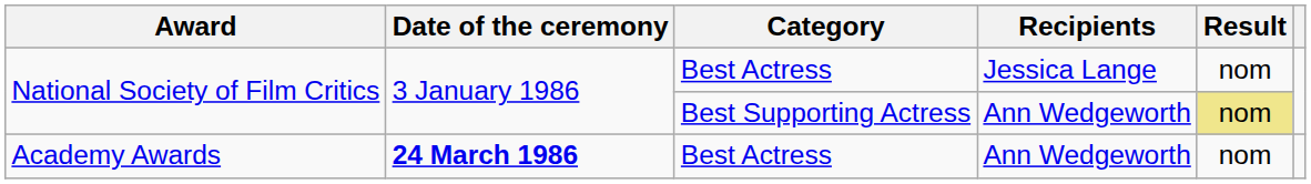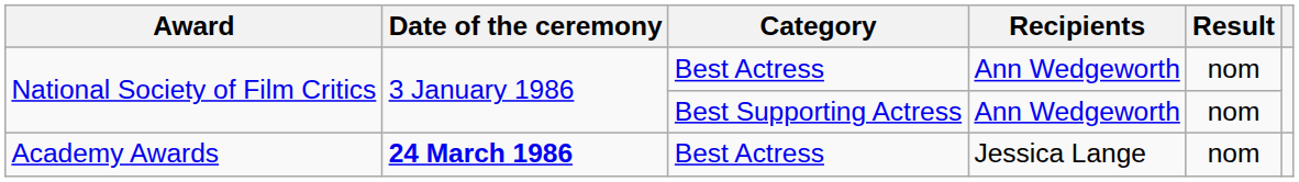National Society of Film Critics / Best Actress | Recipients: Jessica Lange -> Ann Wedgeworth
National Society of Film Critics / Best Supporting Actress | Result: khaki background -> no background
Academy Awards | Recipients: Ann Wedgeworth -> Jessica Lange
